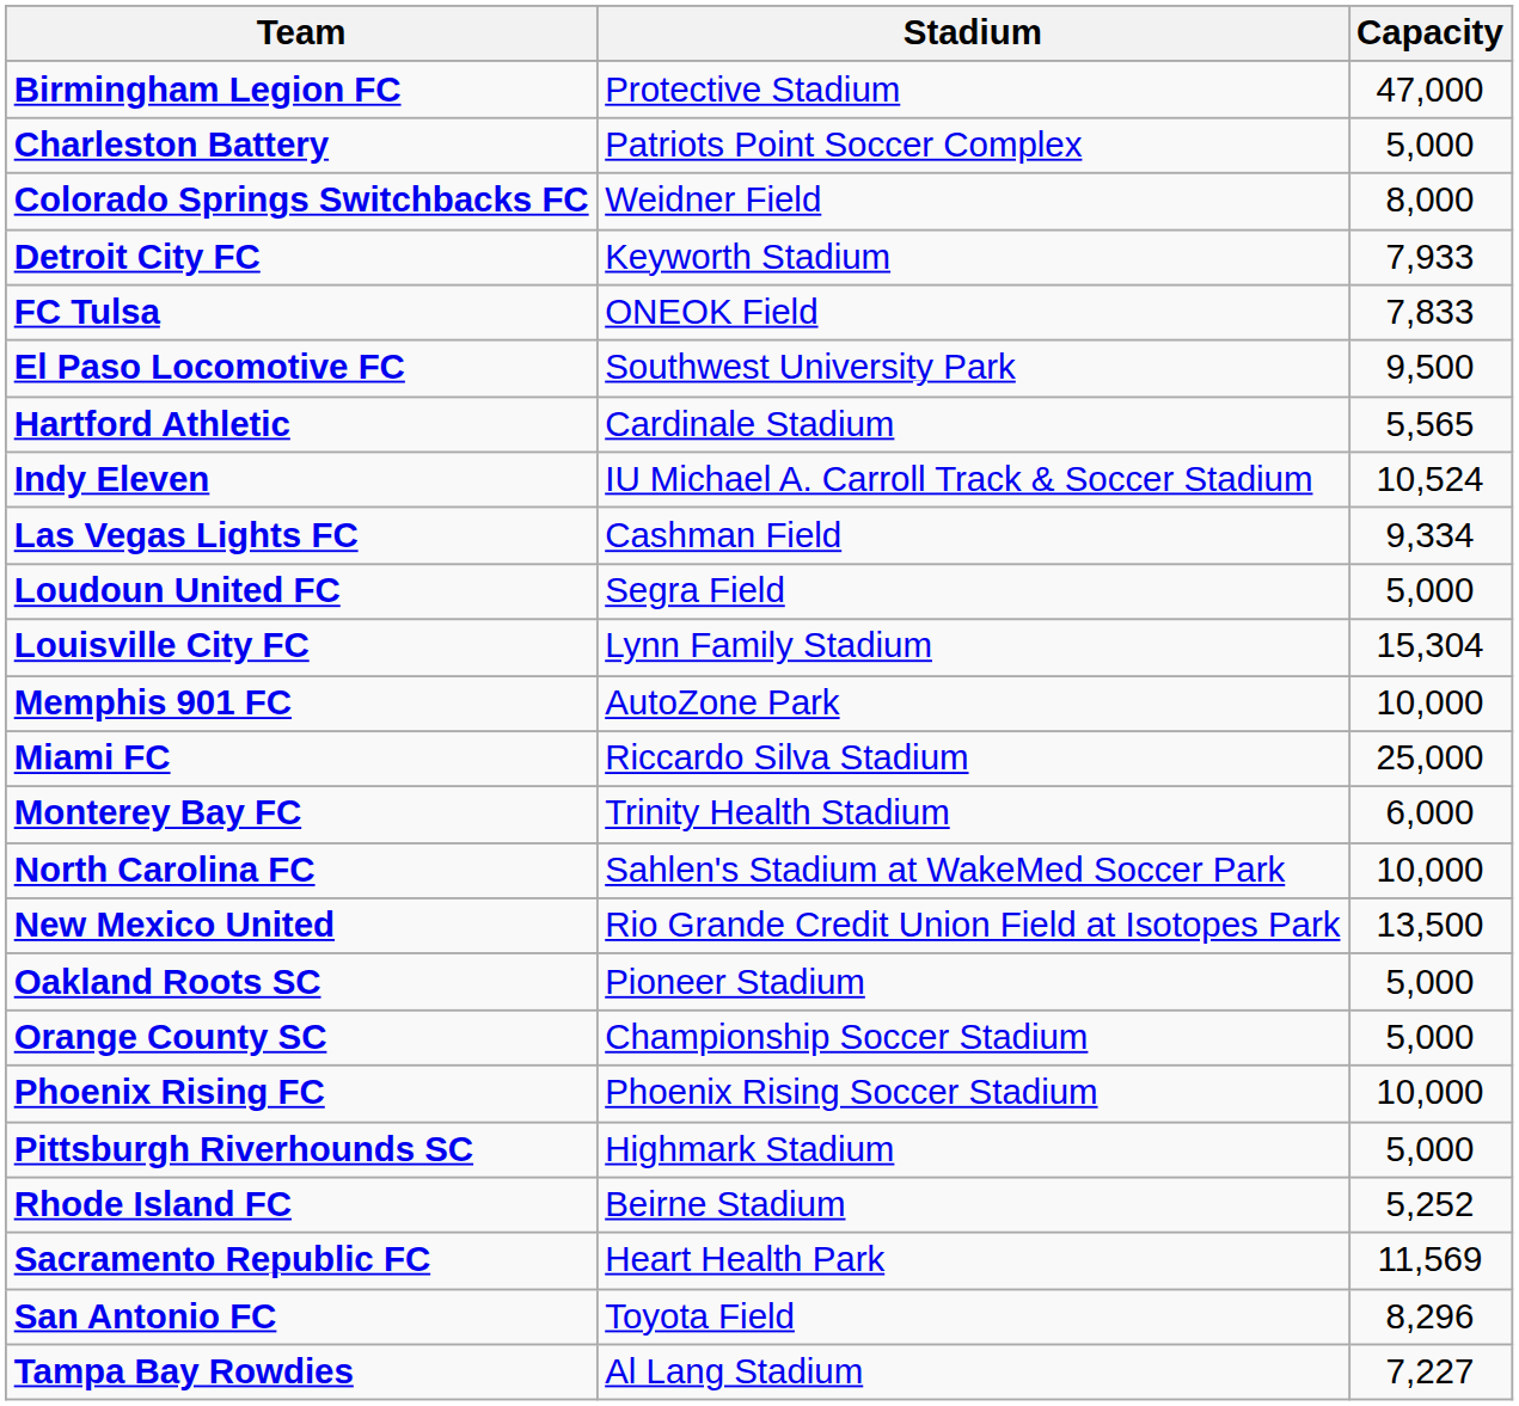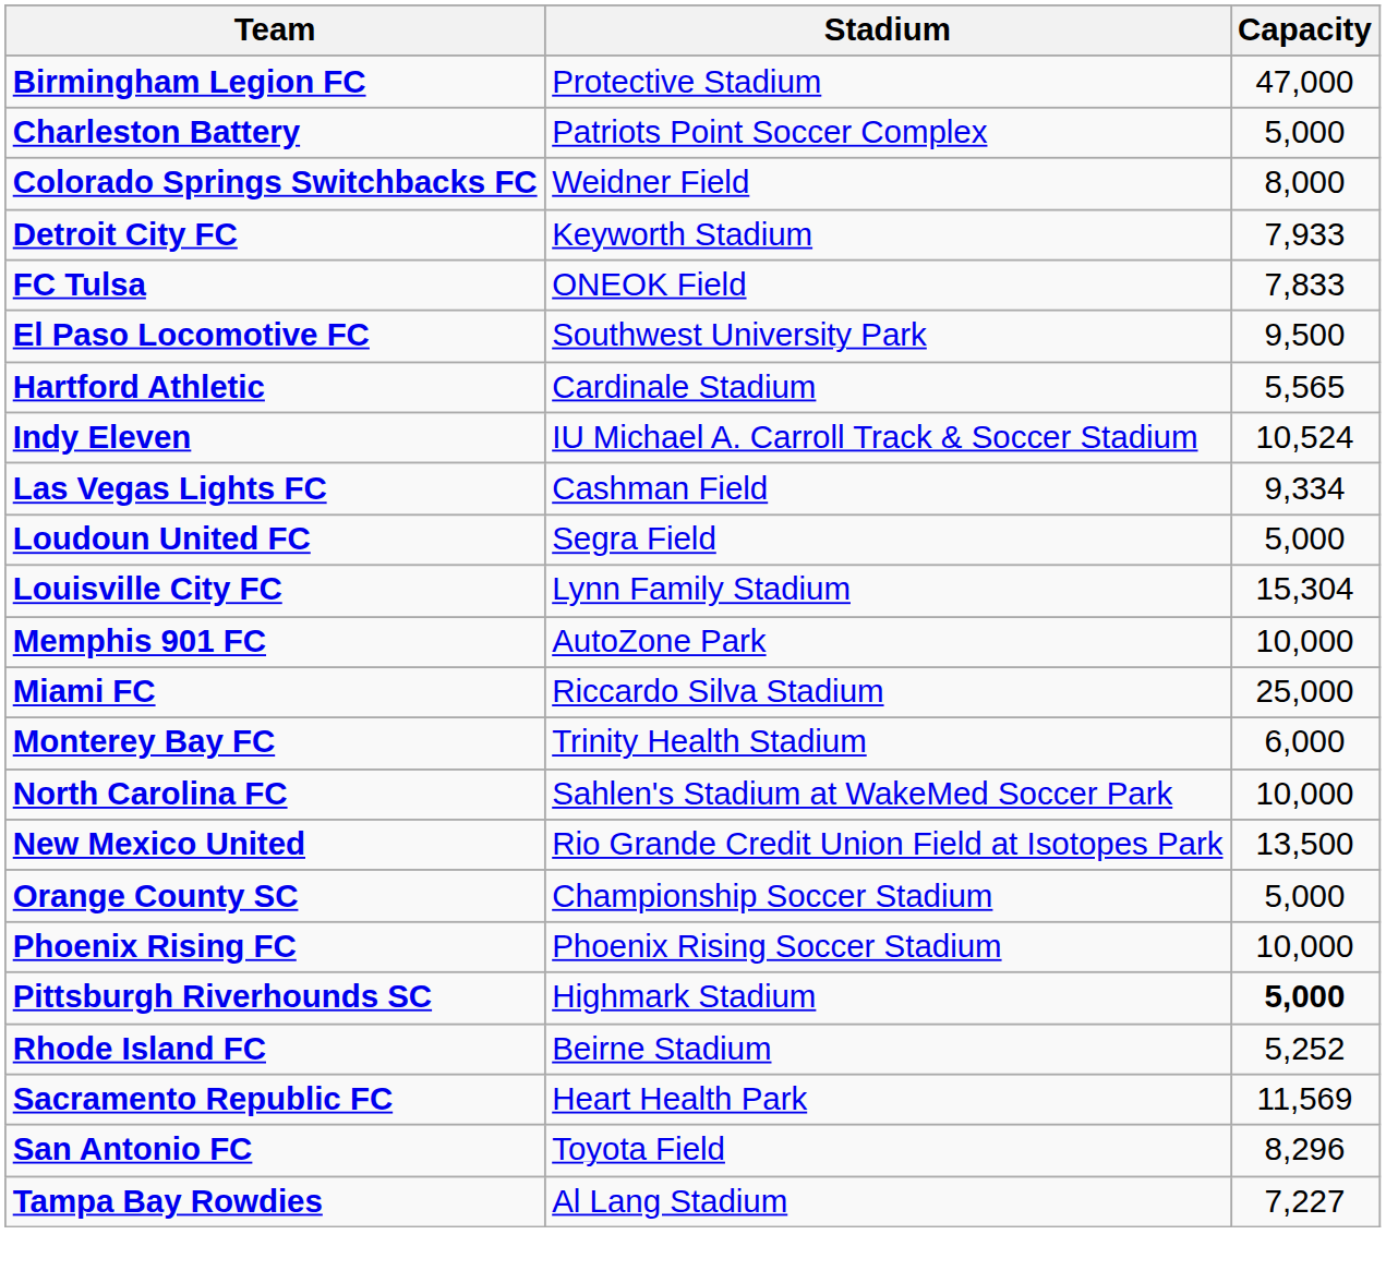- row: Oakland Roots SC | Pioneer Stadium | 5,000
Pittsburgh Riverhounds SC | Capacity: normal -> bold
